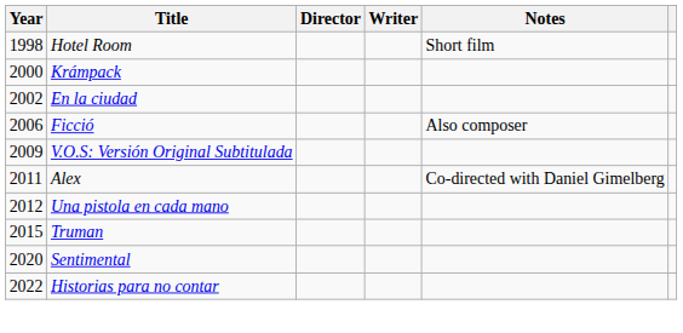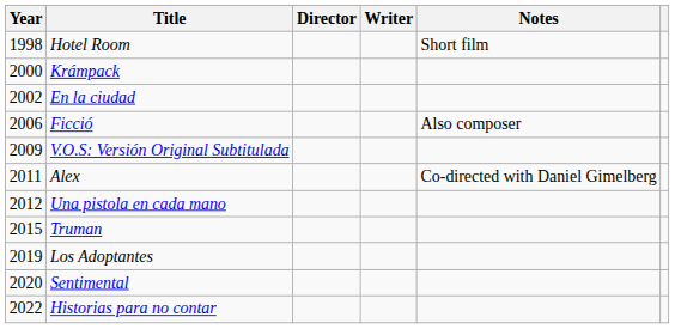+ row: 2019 | Los Adoptantes
